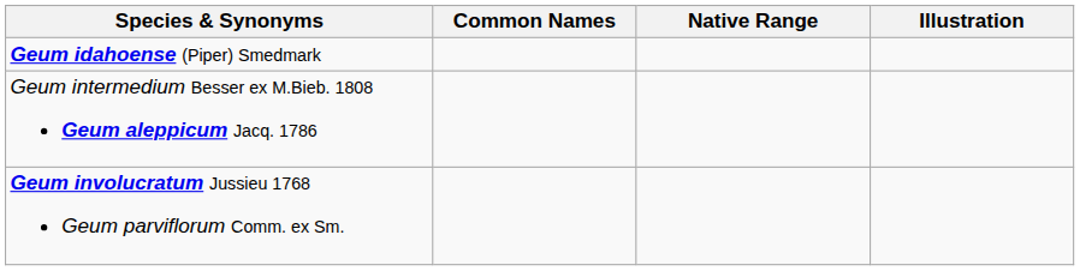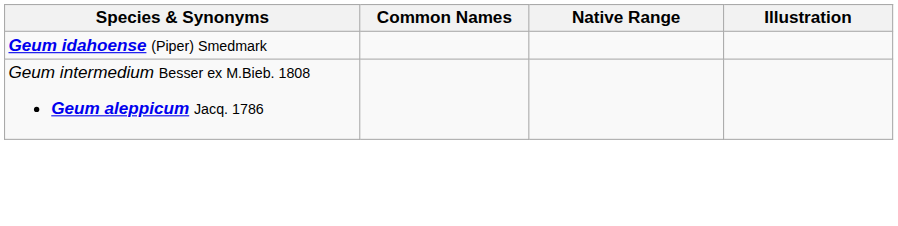- row: Geum involucratum Jussieu 1768 Geum parviflorum Comm. ex Sm.
